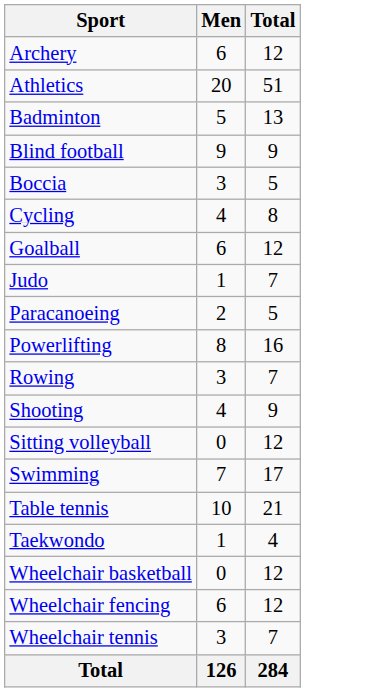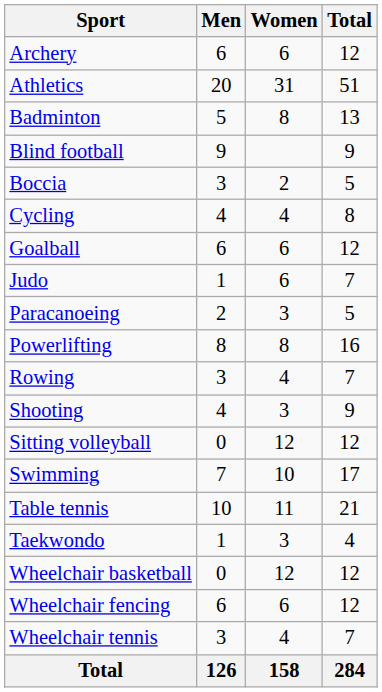+ column: Women | 6 | 31 | 8 | 2 | 4 | 6 | 6 | 3 | 8 | 4 | 3 | 12 | 10 | 11 | 3 | 12 | 6 | 4 | 158
